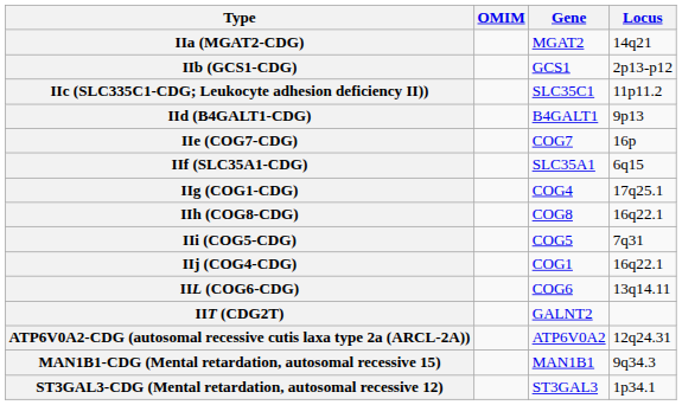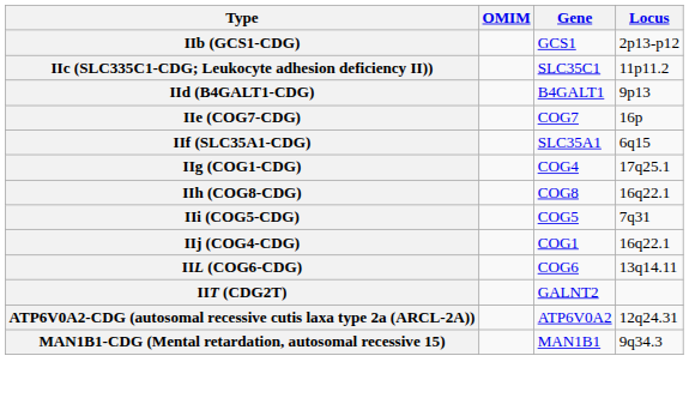- row: IIa (MGAT2-CDG) | MGAT2 | 14q21
- row: ST3GAL3-CDG (Mental retardation, autosomal recessive 12) | ST3GAL3 | 1p34.1
